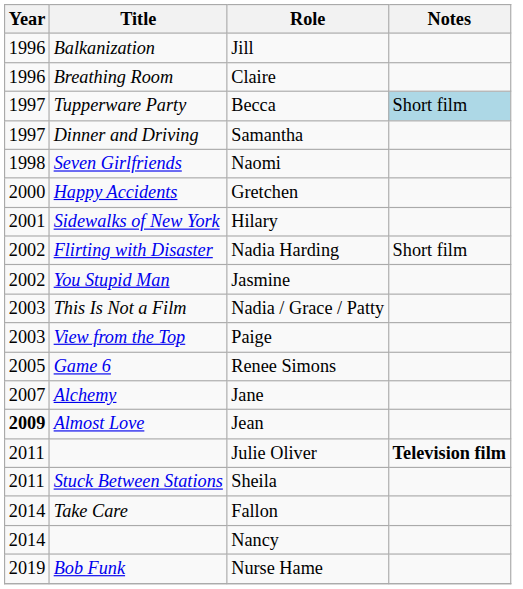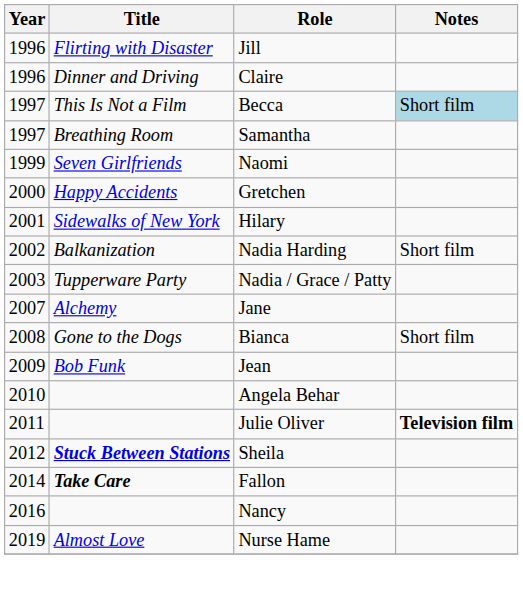Jill | Title: Balkanization -> Flirting with Disaster
Claire | Title: Breathing Room -> Dinner and Driving
Becca | Title: Tupperware Party -> This Is Not a Film
Samantha | Title: Dinner and Driving -> Breathing Room
Naomi | Year: 1998 -> 1999
Nadia Harding | Title: Flirting with Disaster -> Balkanization
- row: 2002 | You Stupid Man | Jasmine
Nadia / Grace / Patty | Title: This Is Not a Film -> Tupperware Party
- row: 2003 | View from the Top | Paige
- row: 2005 | Game 6 | Renee Simons
+ row: 2008 | Gone to the Dogs | Bianca | Short film
Jean | Year: bold -> normal
Jean | Title: Almost Love -> Bob Funk
+ row: 2010 | Angela Behar
Sheila | Year: 2011 -> 2012
Sheila | Title: normal -> bold
Fallon | Title: normal -> bold
Nancy | Year: 2014 -> 2016
Nurse Hame | Title: Bob Funk -> Almost Love
